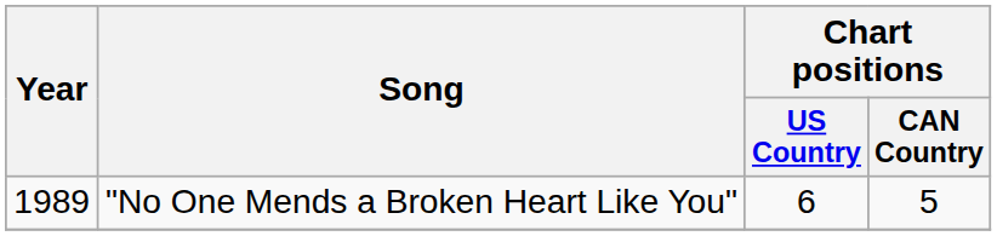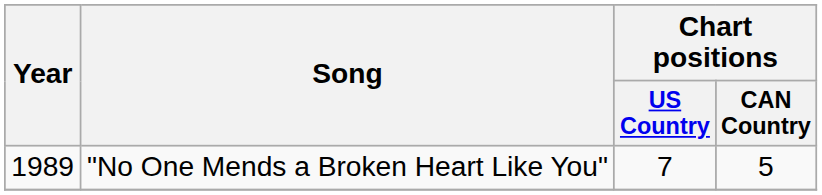"No One Mends a Broken Heart Like You" | Chart positions / US Country: 6 -> 7
